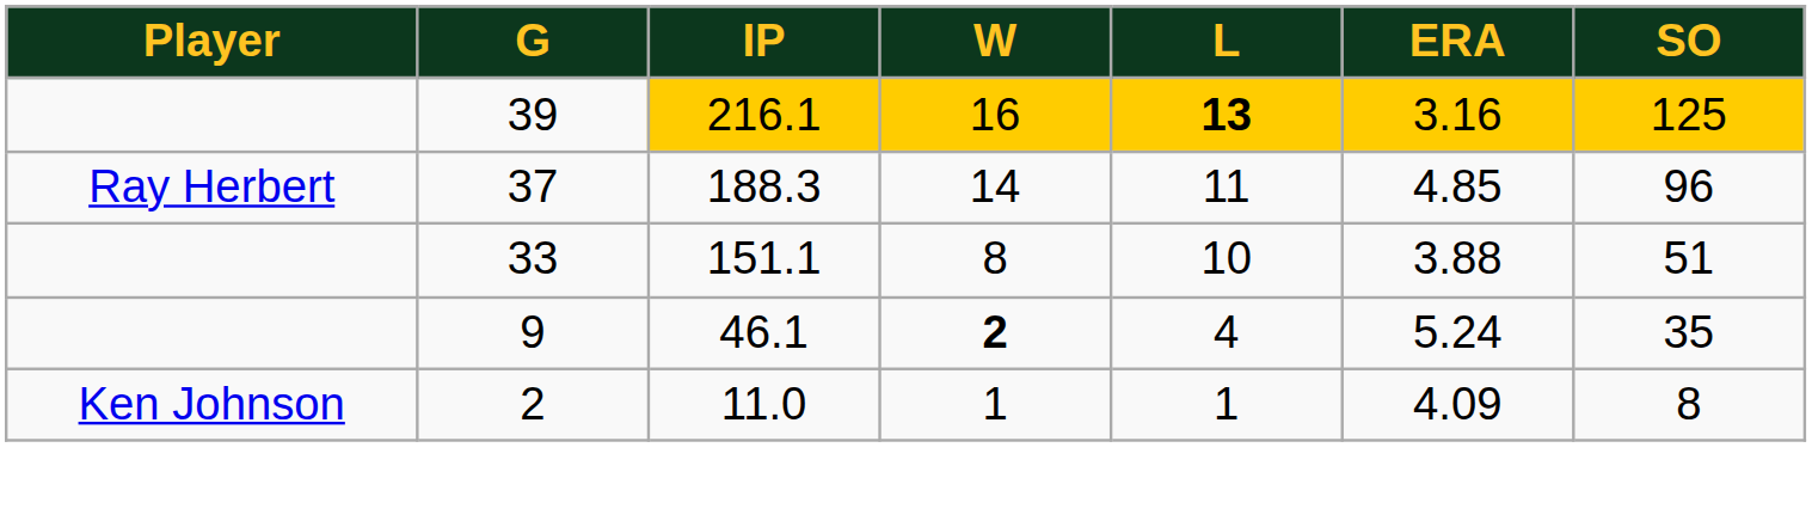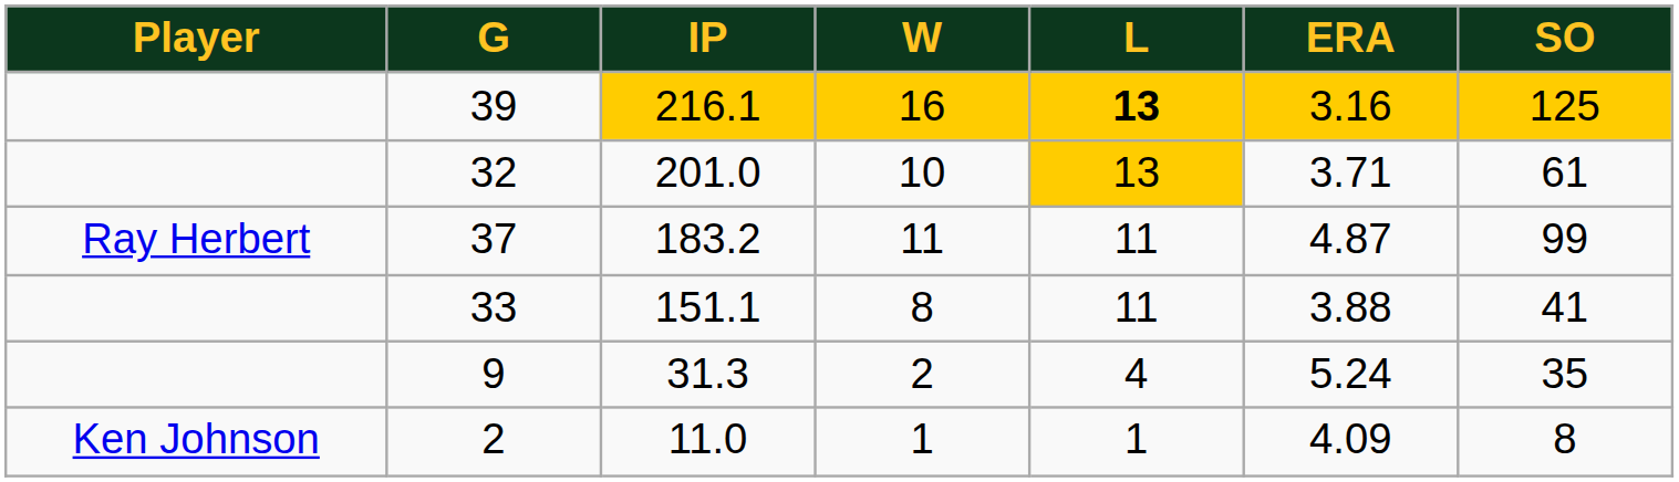+ row: 32 | 201.0 | 10 | 13 | 3.71 | 61
37 | IP: 188.3 -> 183.2
37 | W: 14 -> 11
37 | ERA: 4.85 -> 4.87
37 | SO: 96 -> 99
33 | L: 10 -> 11
33 | SO: 51 -> 41
9 | IP: 46.1 -> 31.3
9 | W: bold -> normal
